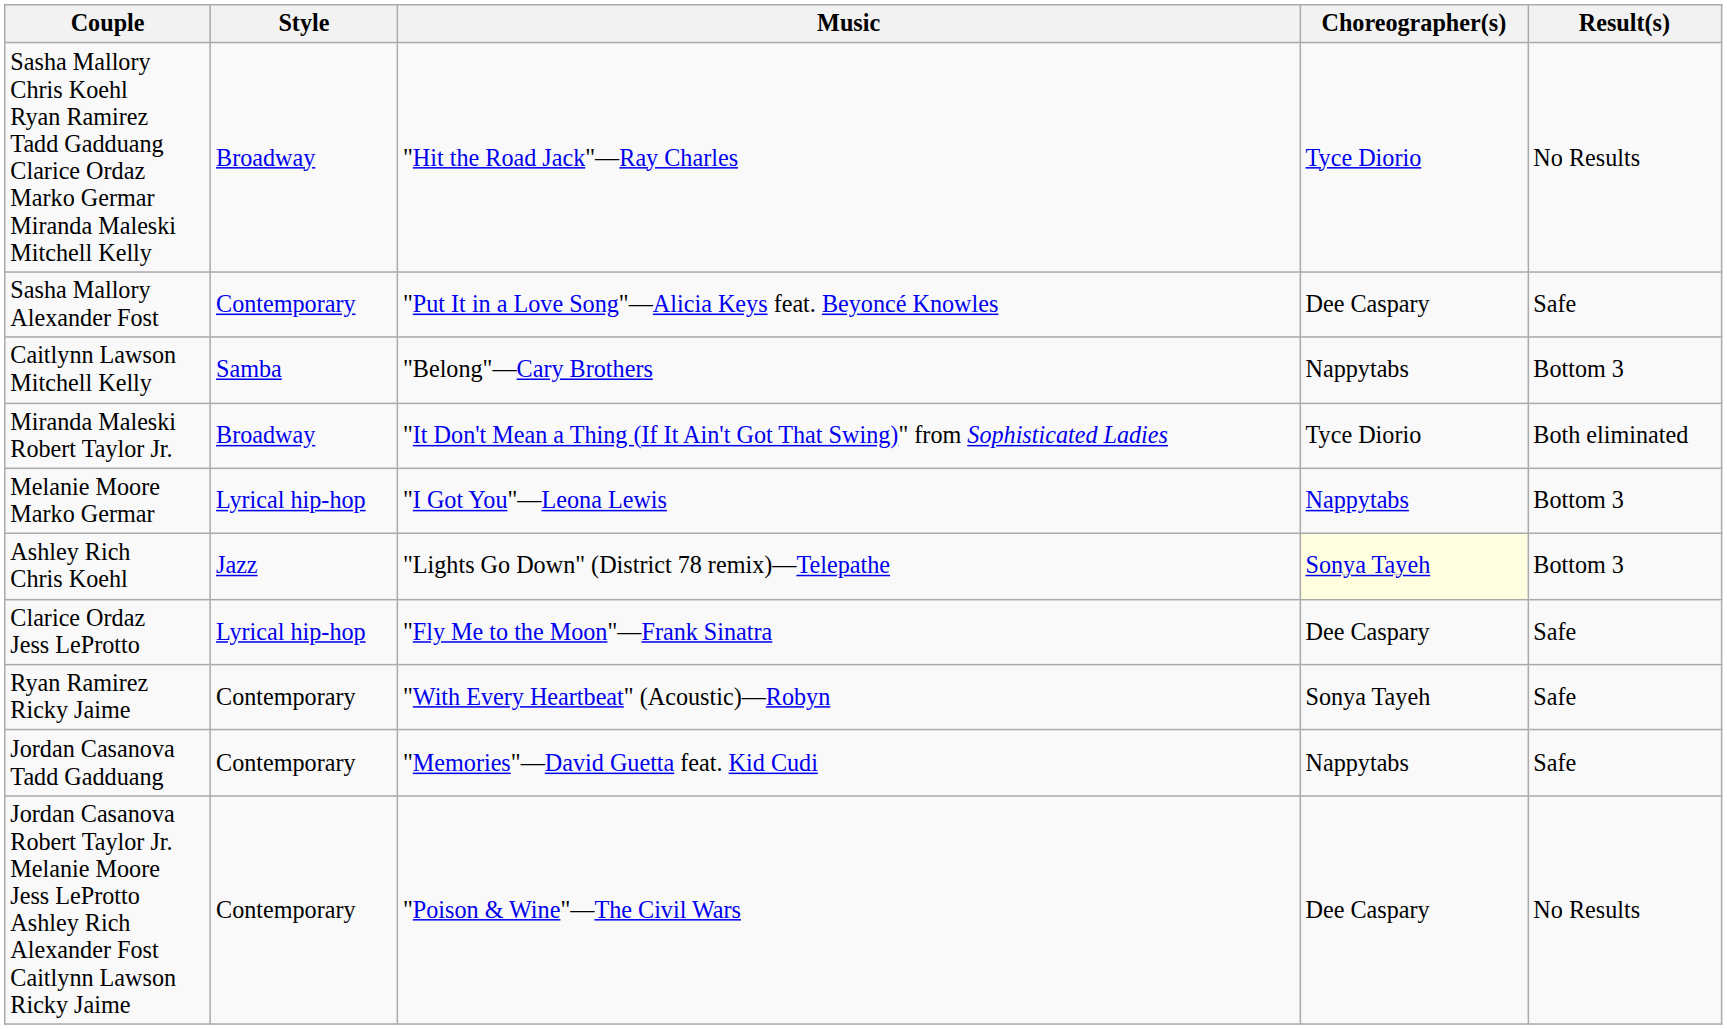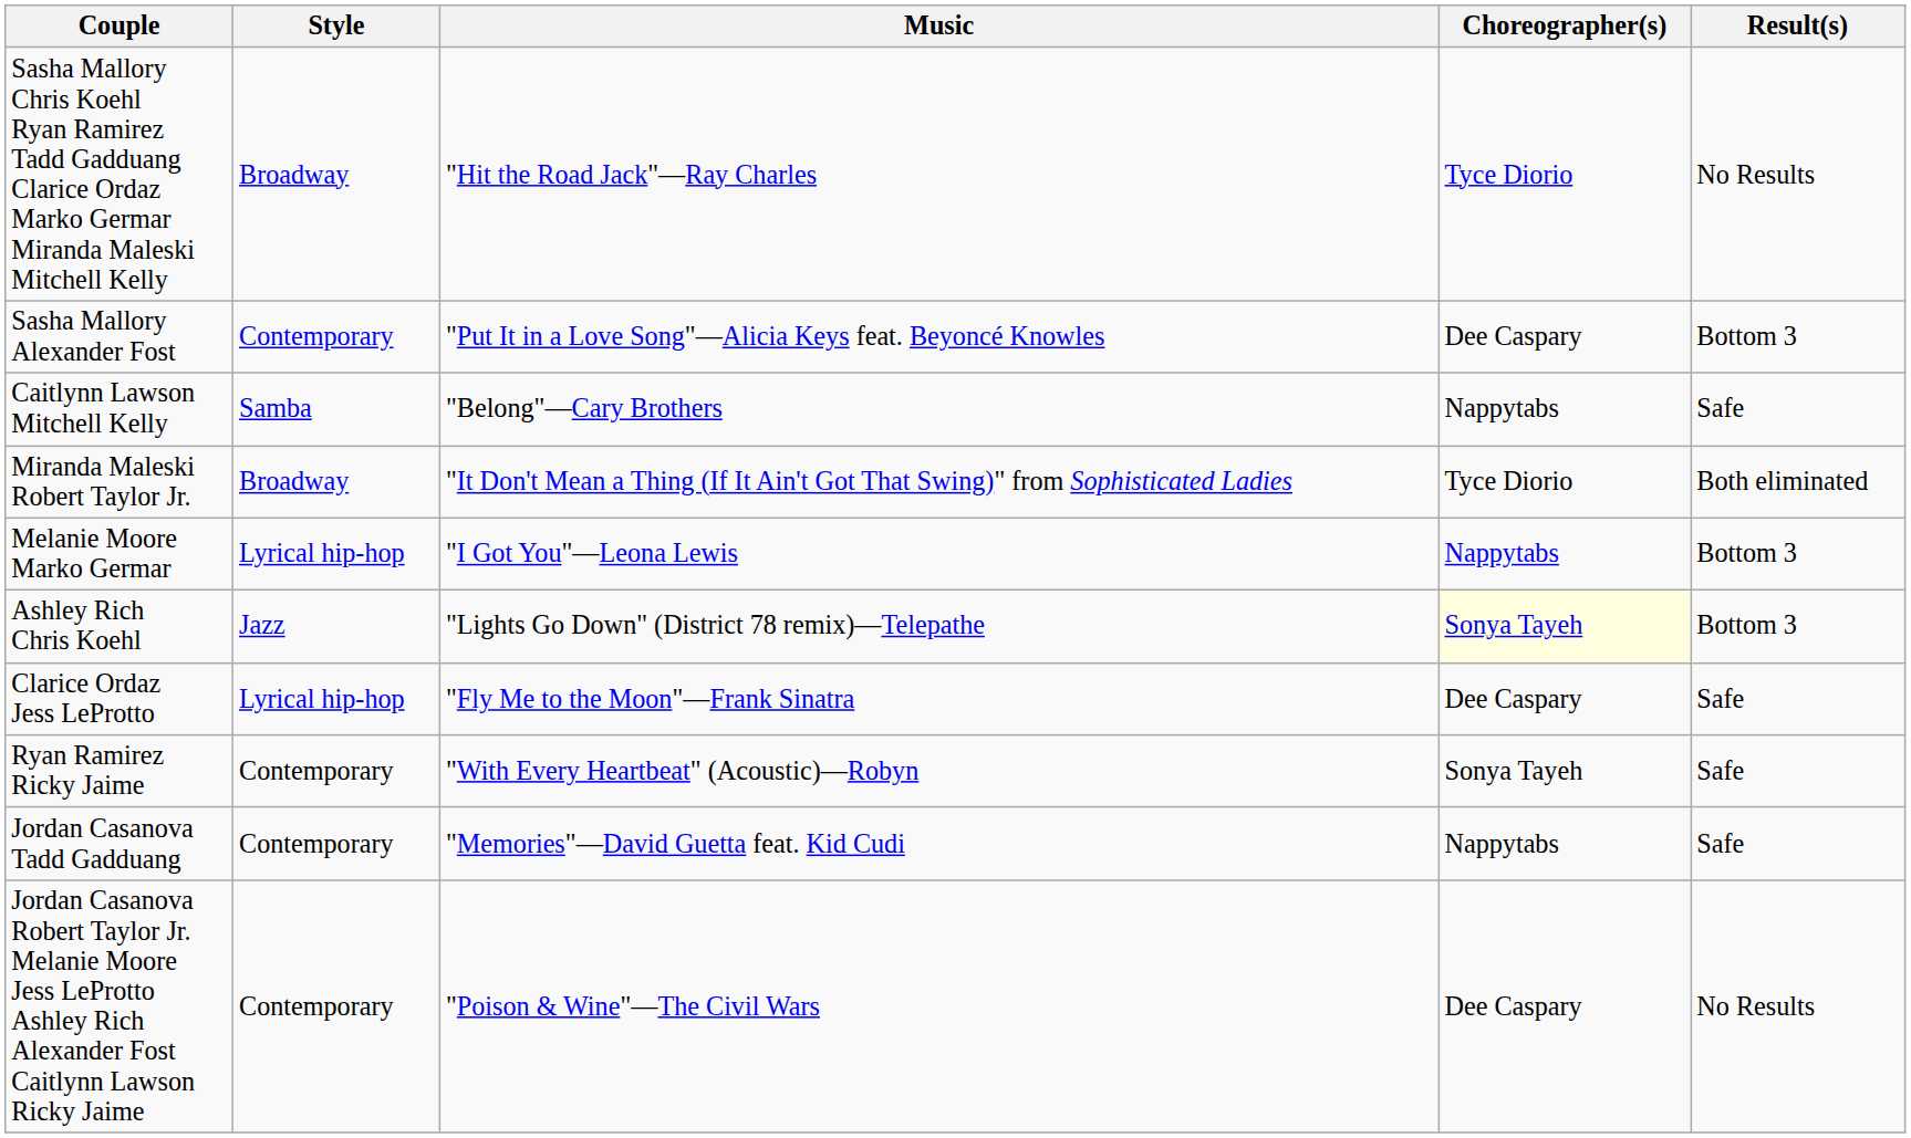Sasha Mallory Alexander Fost | Result(s): Safe -> Bottom 3
Caitlynn Lawson Mitchell Kelly | Result(s): Bottom 3 -> Safe
